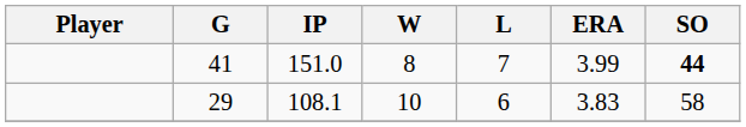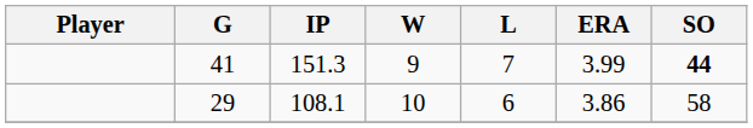41 | IP: 151.0 -> 151.3
41 | W: 8 -> 9
29 | ERA: 3.83 -> 3.86
